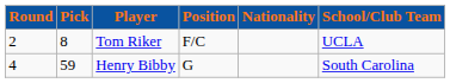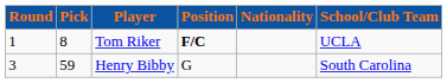Tom Riker | Round: 2 -> 1
Tom Riker | Position: normal -> bold
Henry Bibby | Round: 4 -> 3
